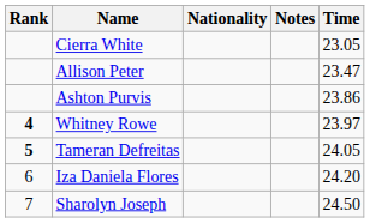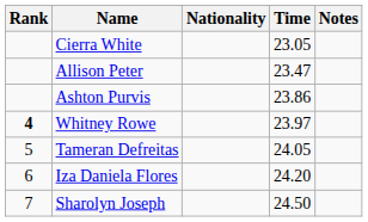columns swapped: Time <-> Notes
Tameran Defreitas | Rank: bold -> normal
